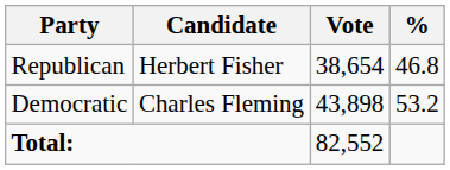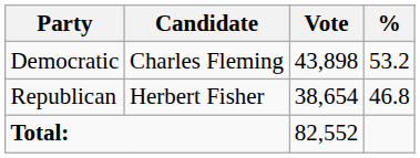rows swapped: Democratic <-> Republican
